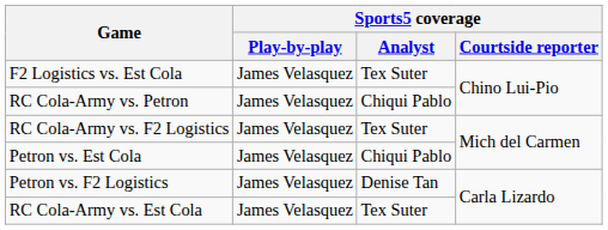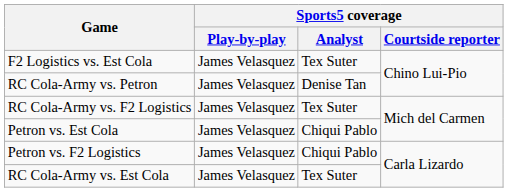RC Cola-Army vs. Petron | Sports5 coverage / Analyst: Chiqui Pablo -> Denise Tan
Petron vs. F2 Logistics | Sports5 coverage / Analyst: Denise Tan -> Chiqui Pablo
